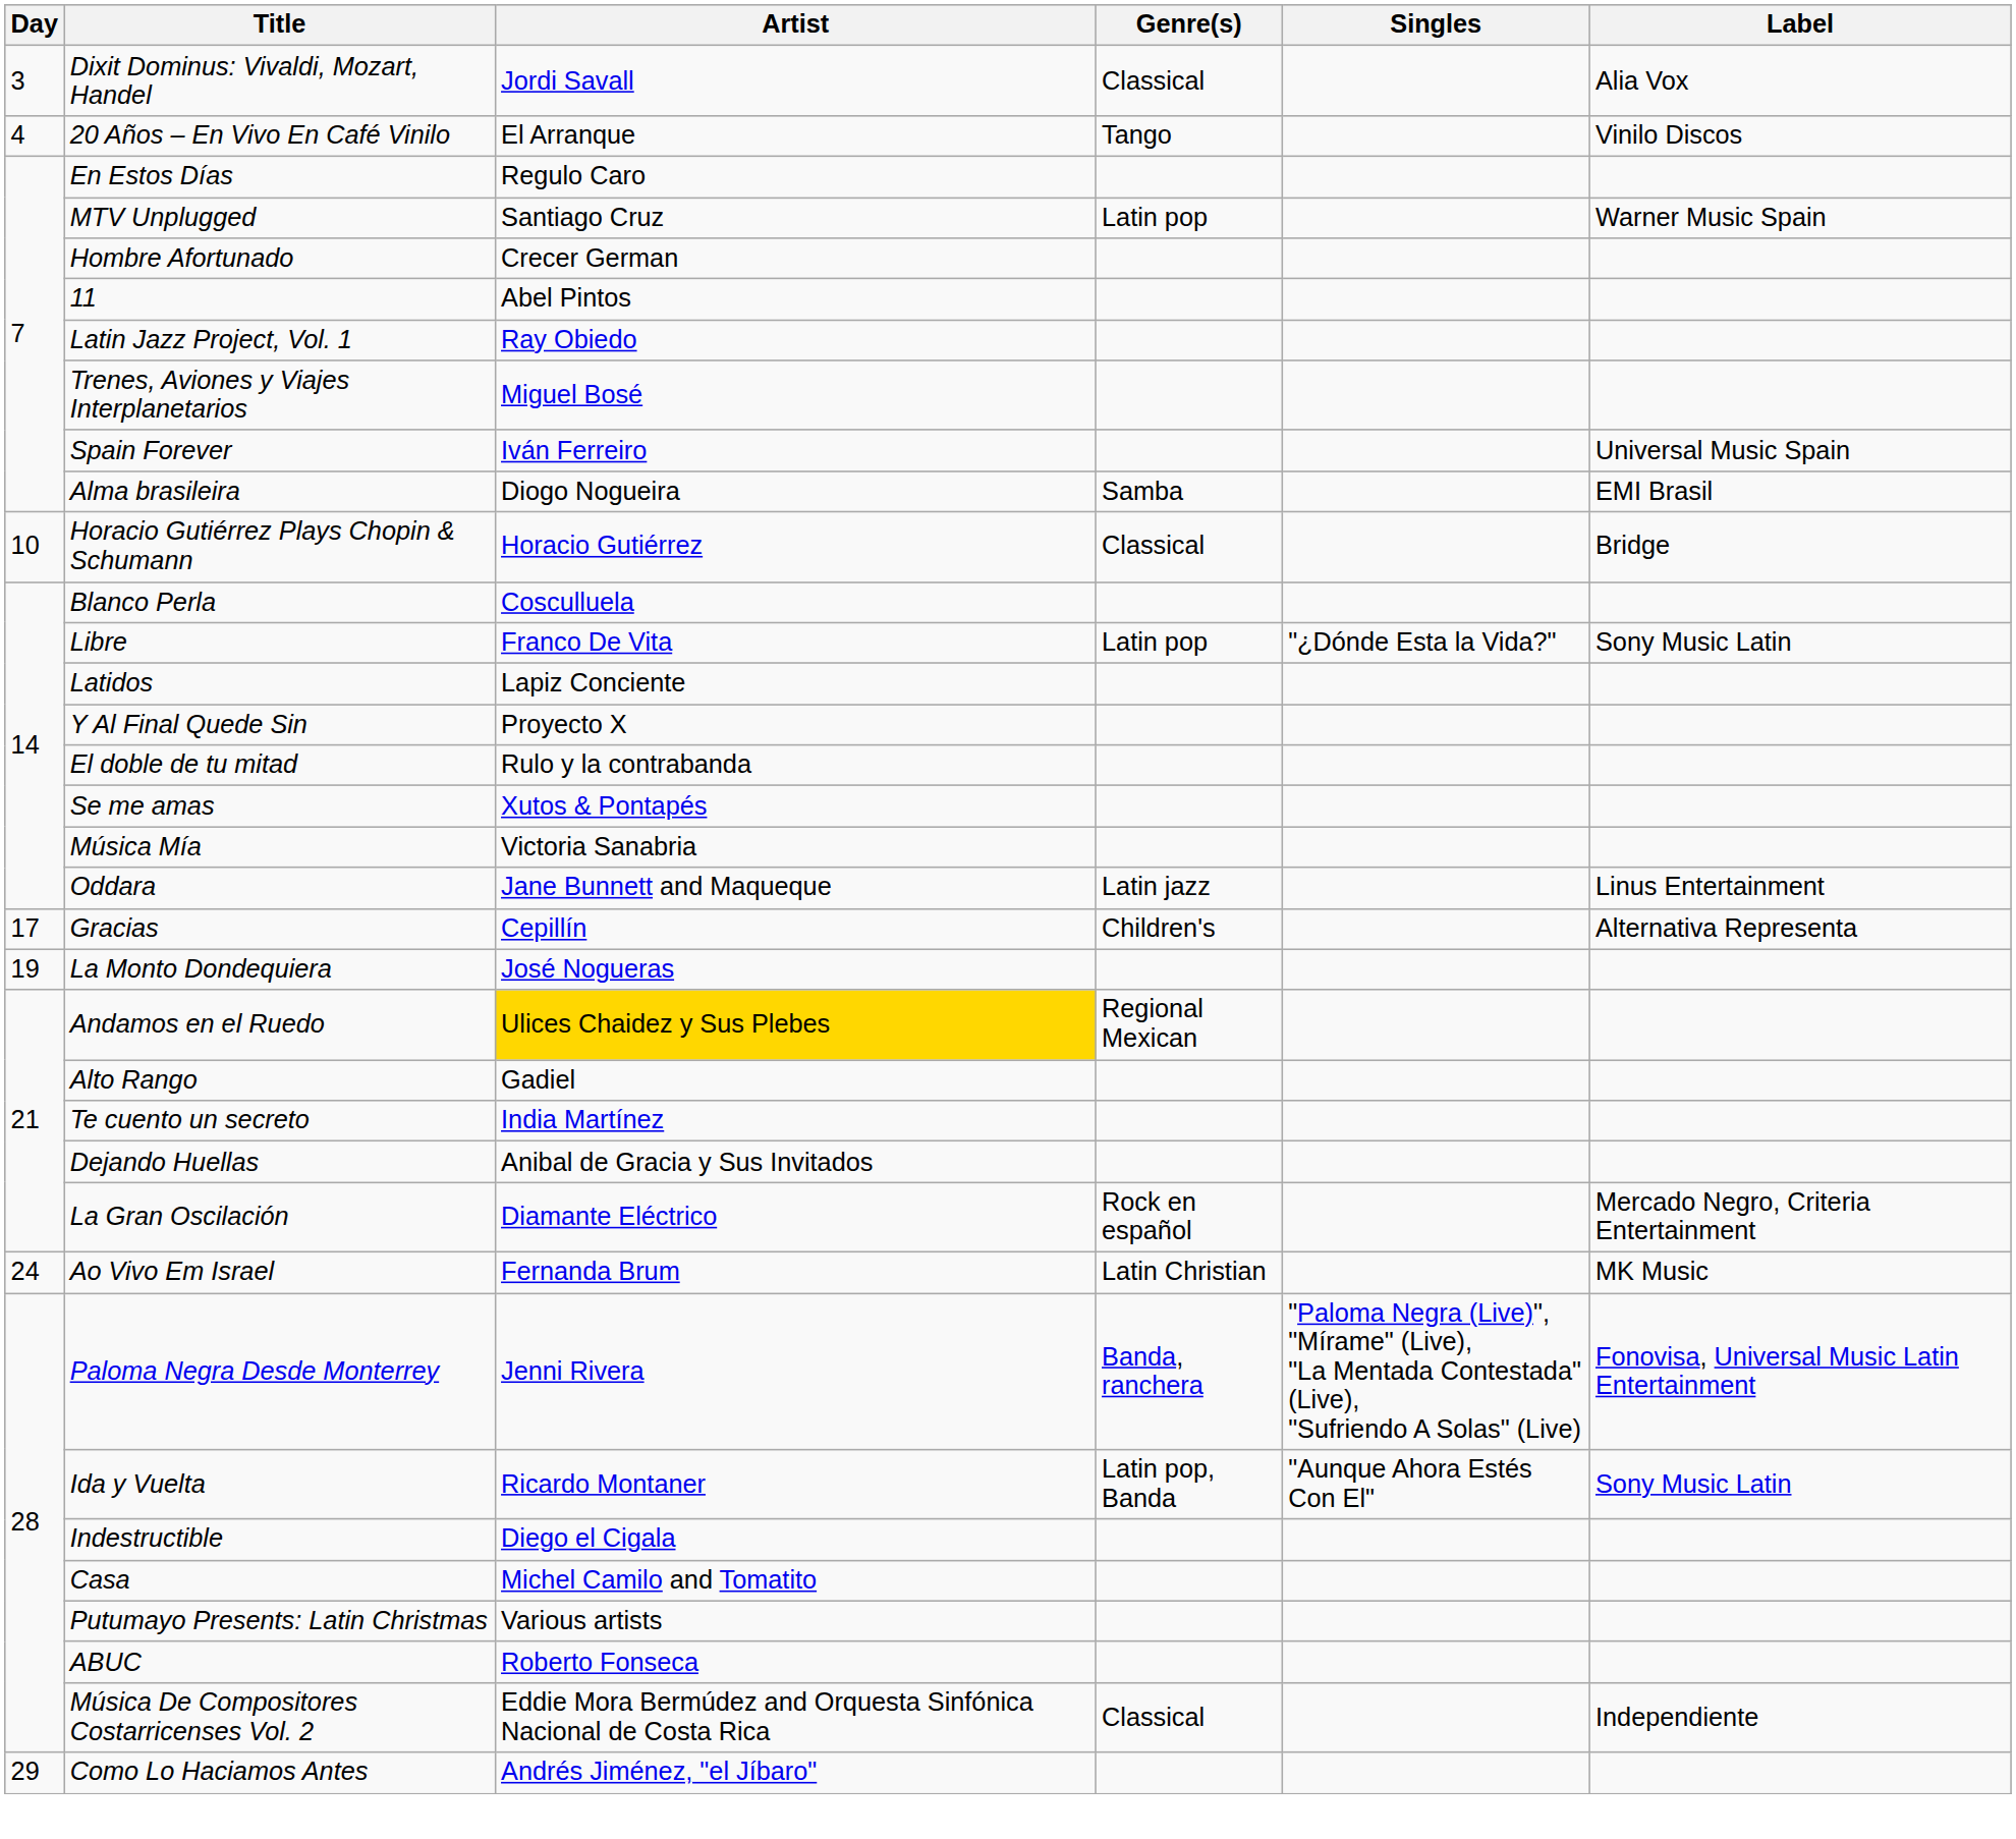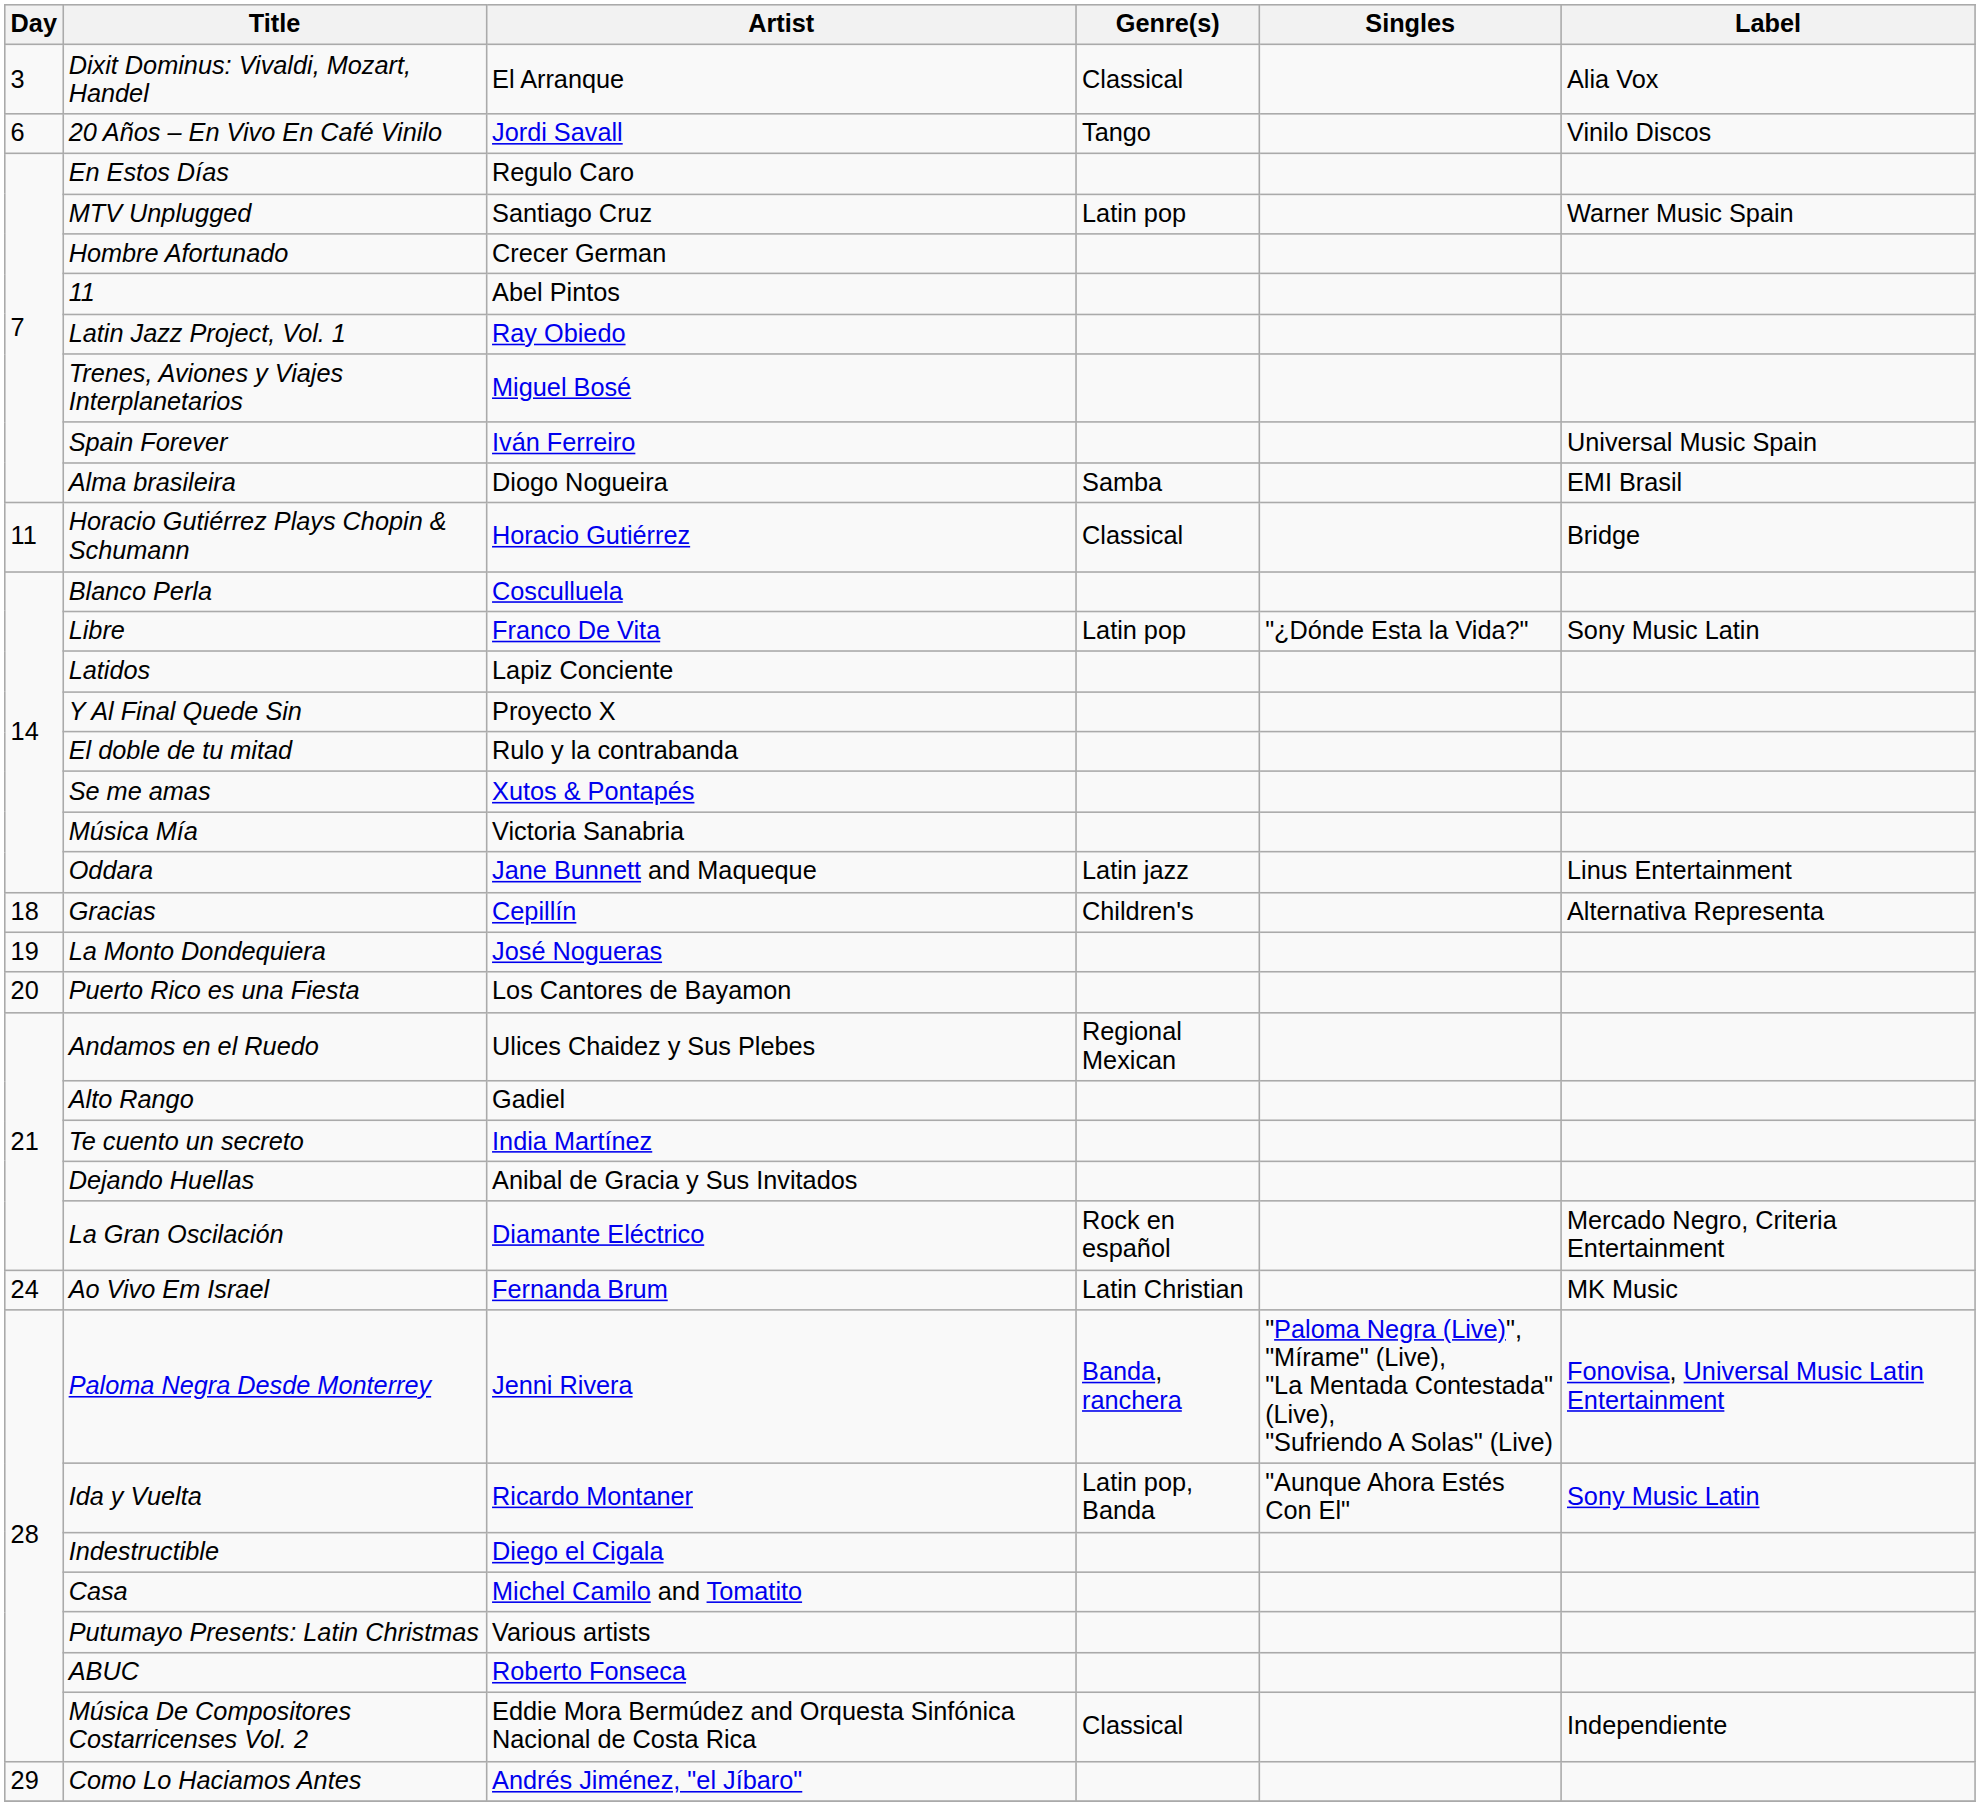Dixit Dominus: Vivaldi, Mozart, Handel | Artist: Jordi Savall -> El Arranque
20 Años – En Vivo En Café Vinilo | Day: 4 -> 6
20 Años – En Vivo En Café Vinilo | Artist: El Arranque -> Jordi Savall
Horacio Gutiérrez Plays Chopin & Schumann | Day: 10 -> 11
Gracias | Day: 17 -> 18
+ row: 20 | Puerto Rico es una Fiesta | Los Cantores de Bayamon
Andamos en el Ruedo | Artist: gold background -> no background
